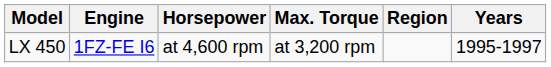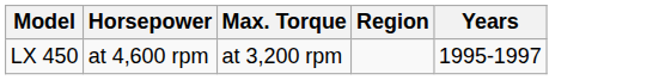- column: Engine | 1FZ-FE I6
